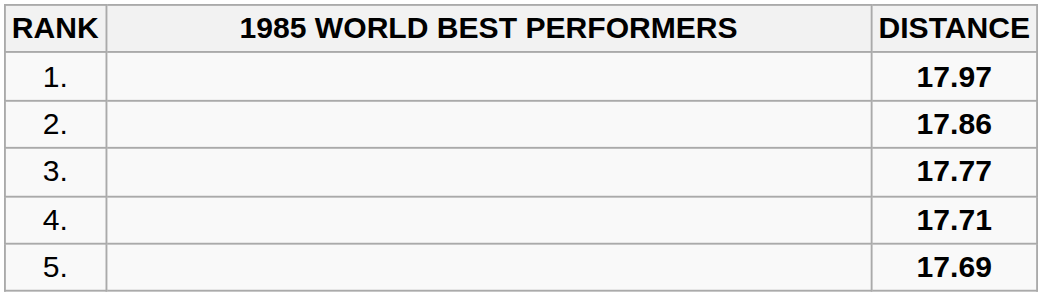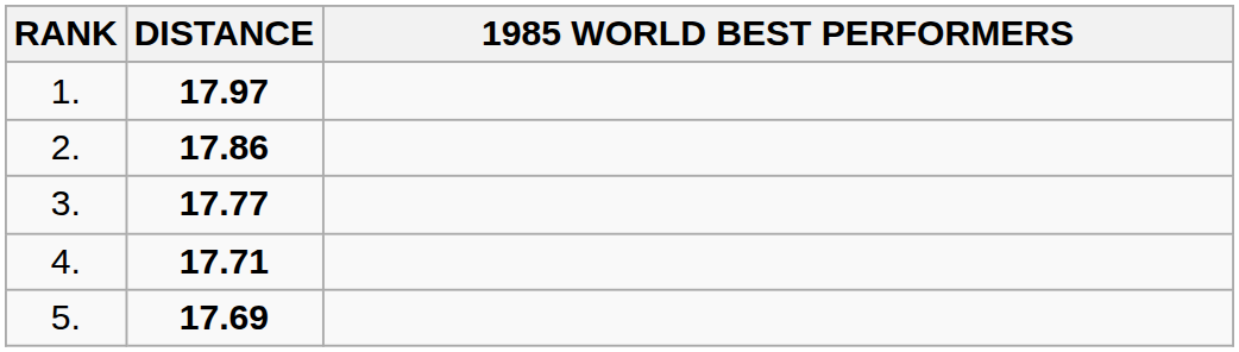columns swapped: 1985 WORLD BEST PERFORMERS <-> DISTANCE
